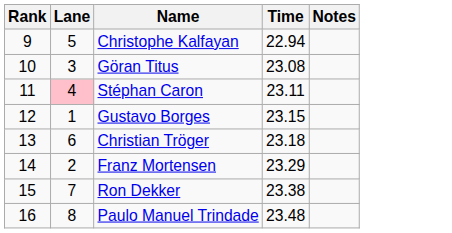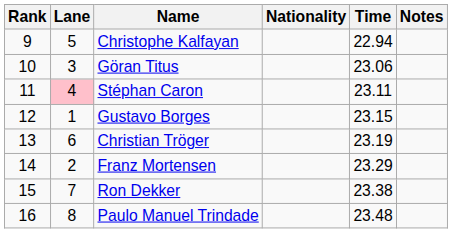+ column: Nationality
Göran Titus | Time: 23.08 -> 23.06
Christian Tröger | Time: 23.18 -> 23.19
